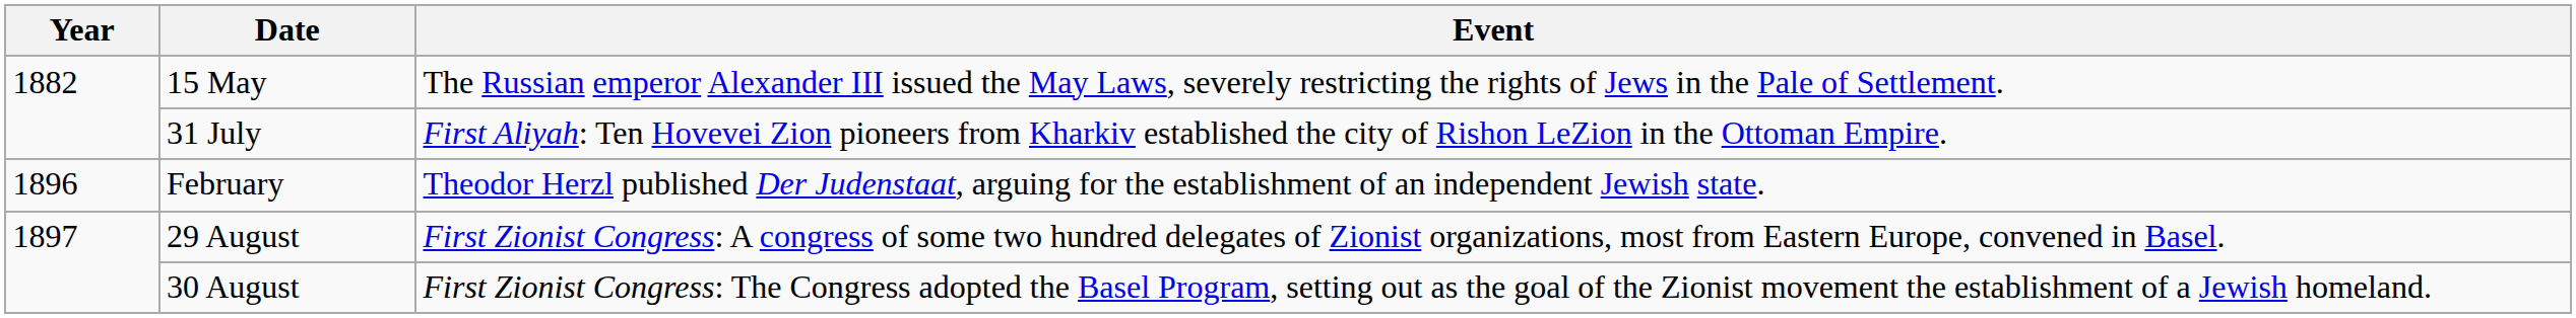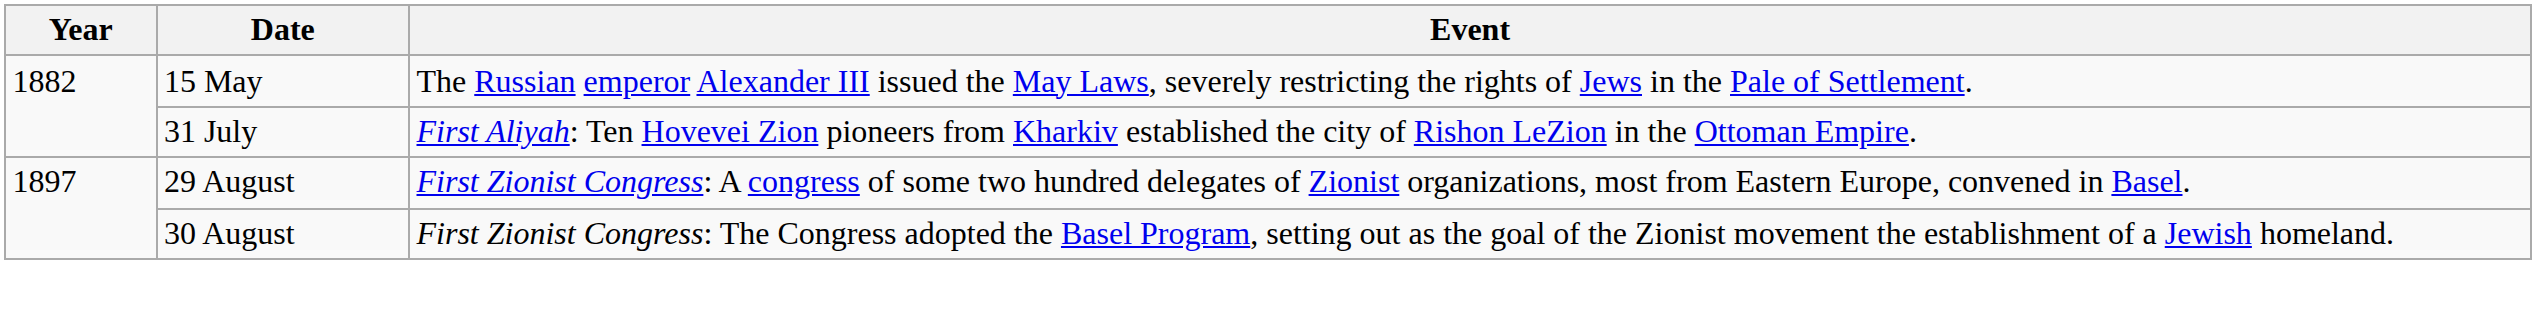- row: 1896 | February | Theodor Herzl published Der Judenstaat, arguing for the establishment of an independent Jewish state.
